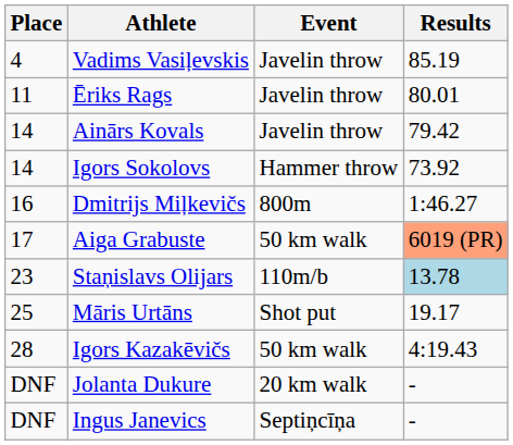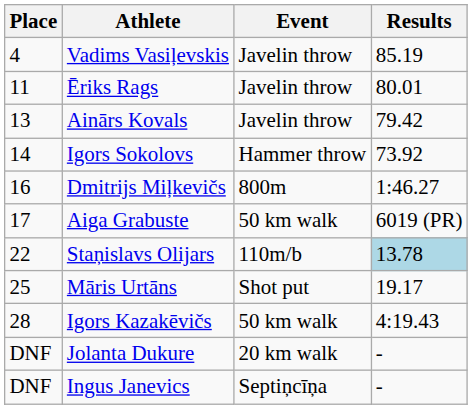Ainārs Kovals | Place: 14 -> 13
Aiga Grabuste | Results: lightsalmon background -> no background
Staņislavs Olijars | Place: 23 -> 22
